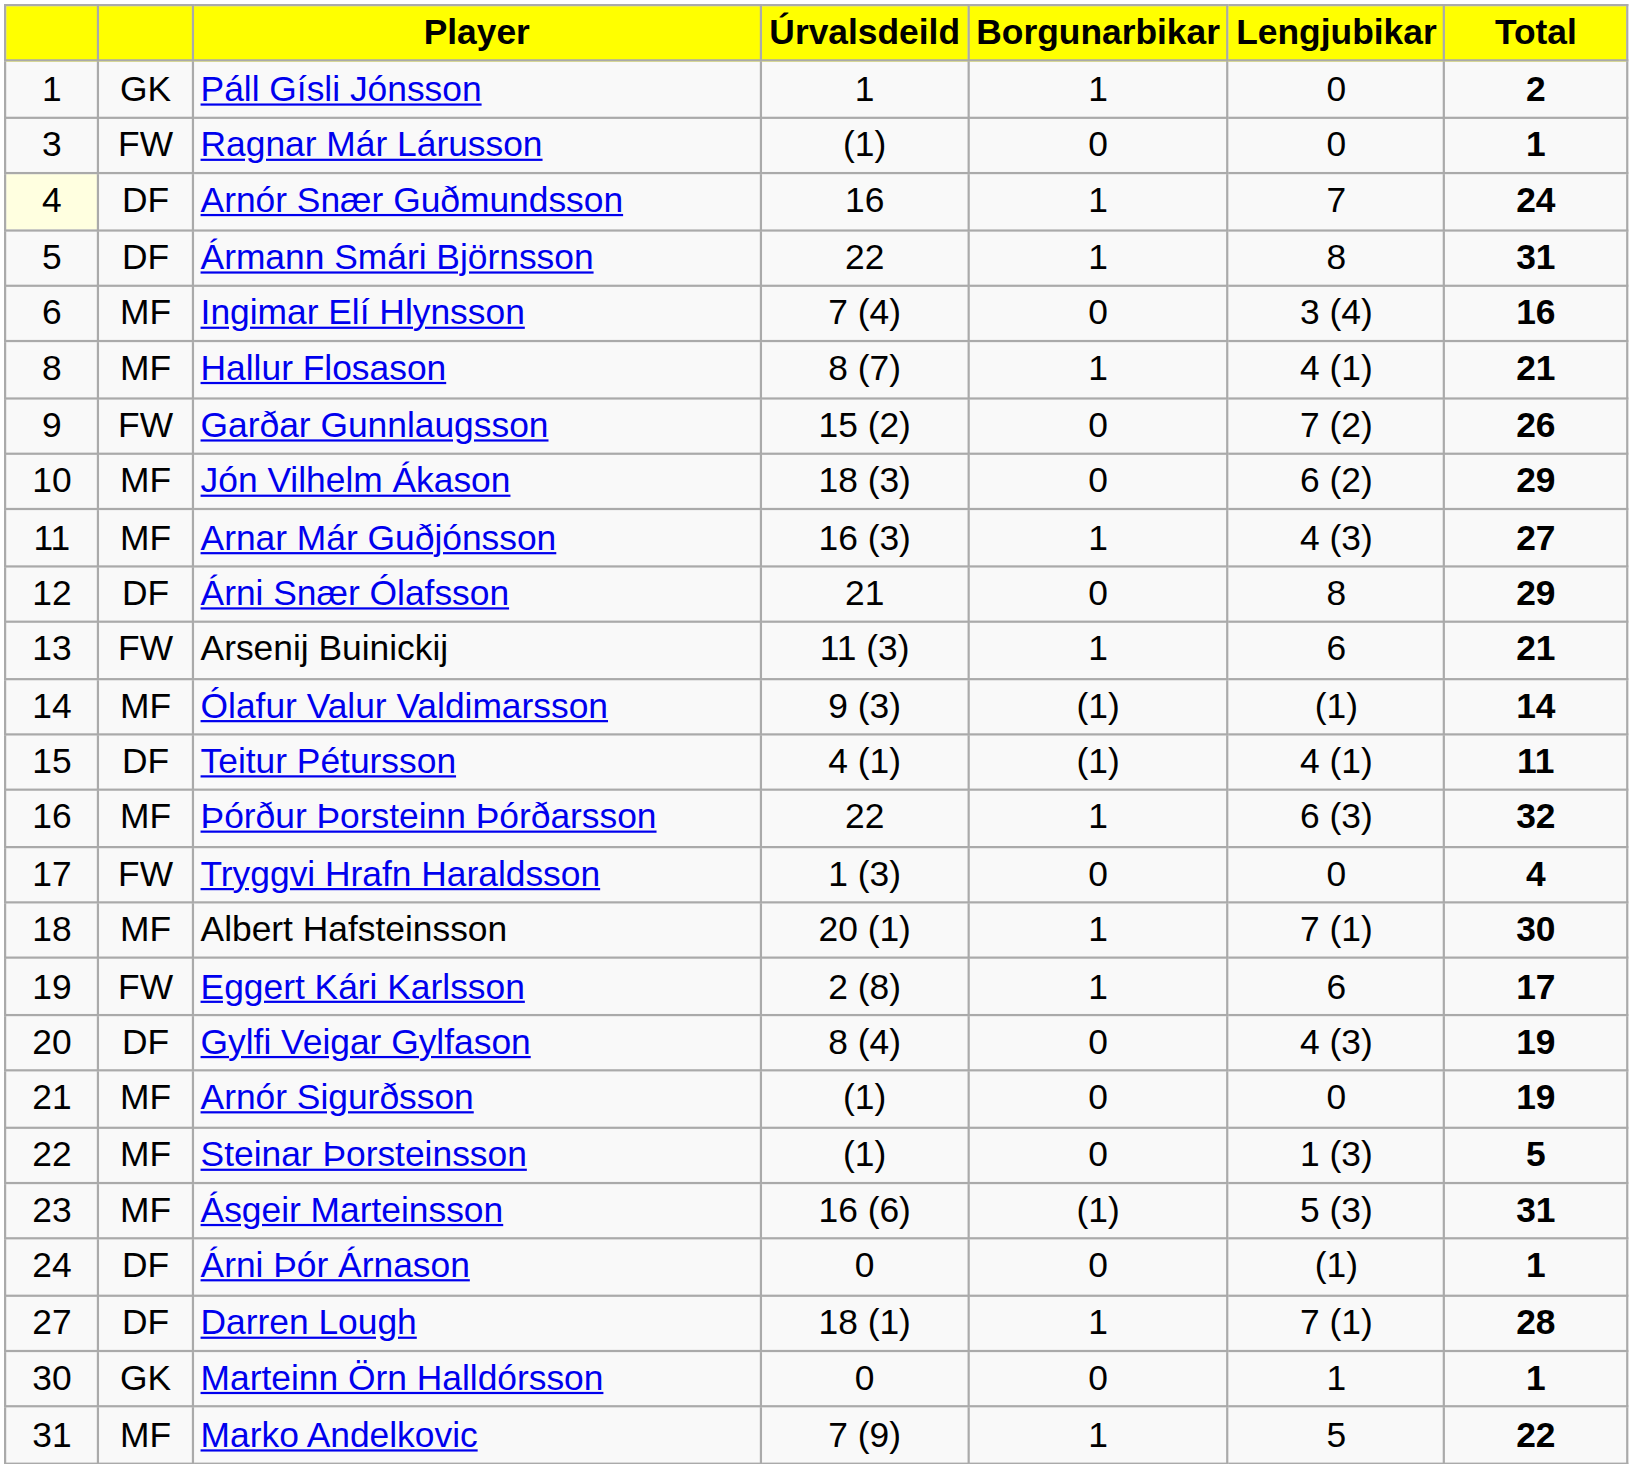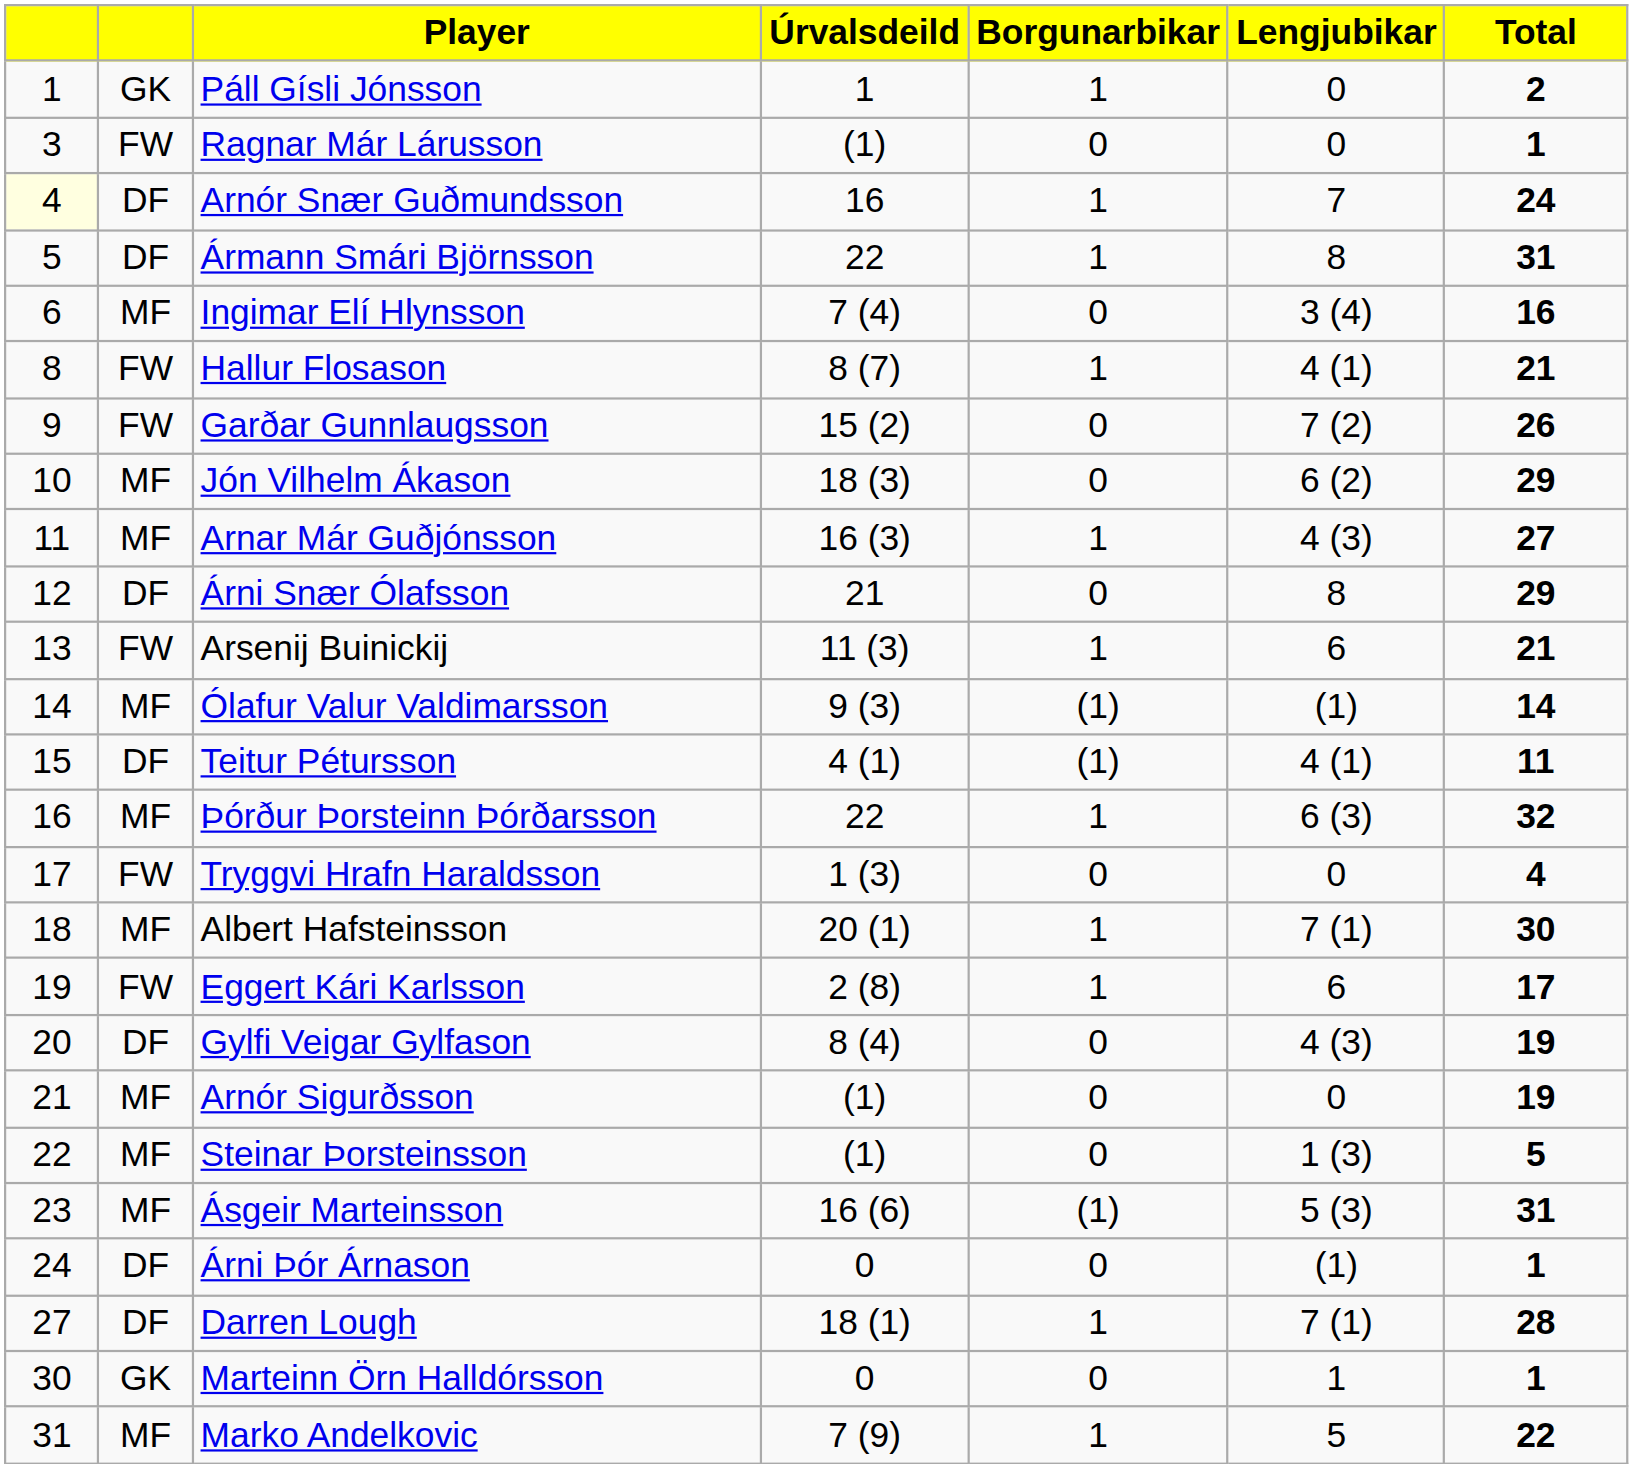Hallur Flosason | column 2: MF -> FW
